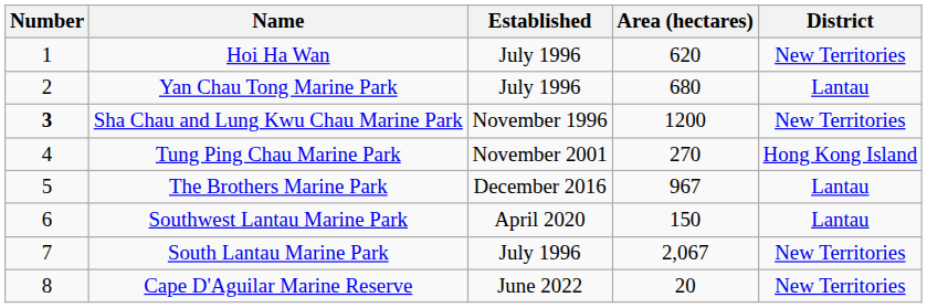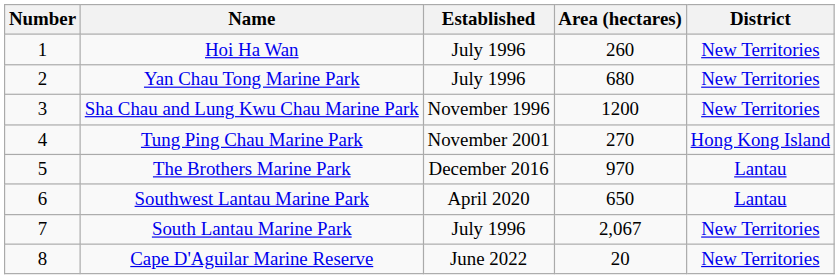Hoi Ha Wan | Area (hectares): 620 -> 260
Yan Chau Tong Marine Park | District: Lantau -> New Territories
Sha Chau and Lung Kwu Chau Marine Park | Number: bold -> normal
The Brothers Marine Park | Area (hectares): 967 -> 970
Southwest Lantau Marine Park | Area (hectares): 150 -> 650
